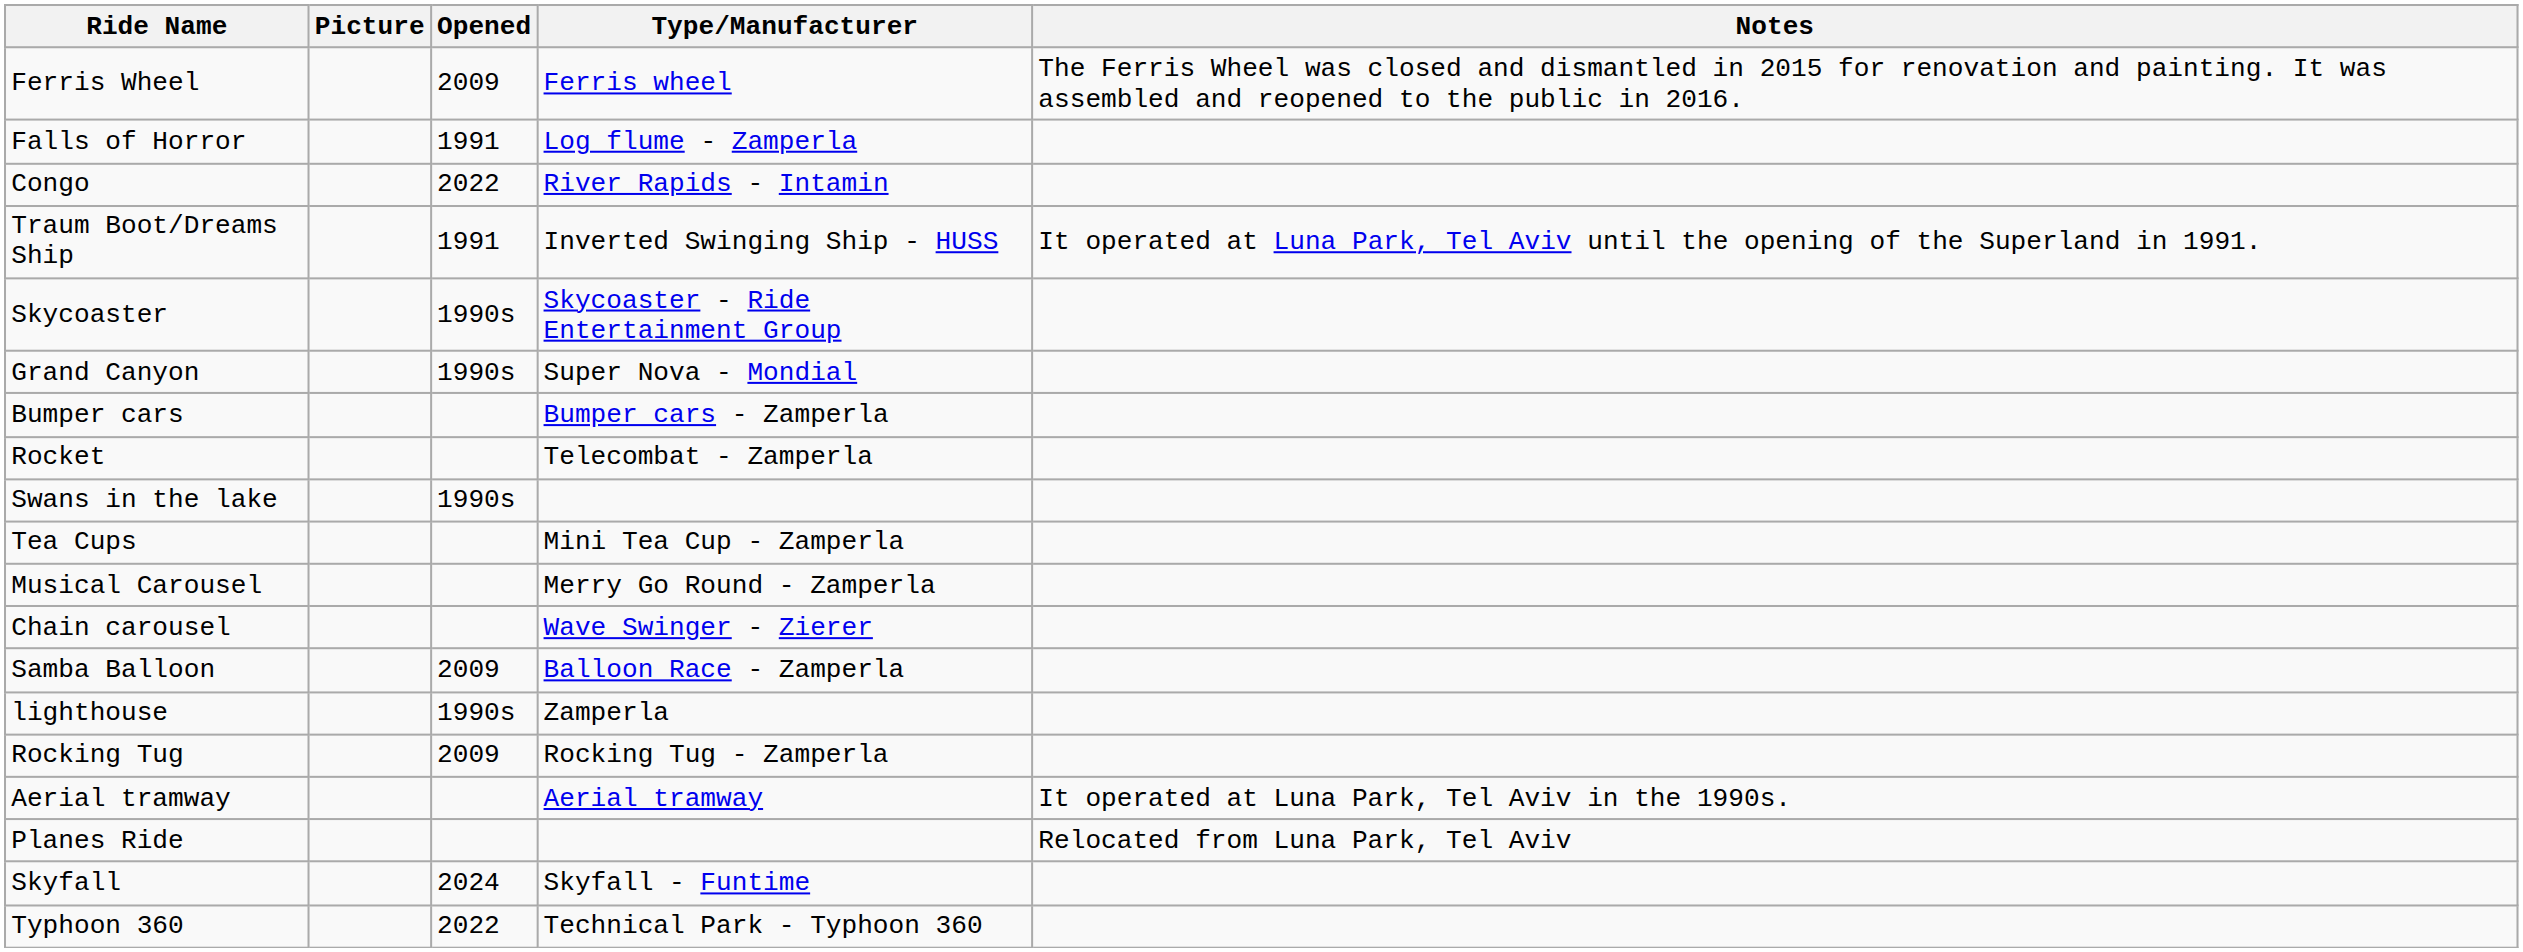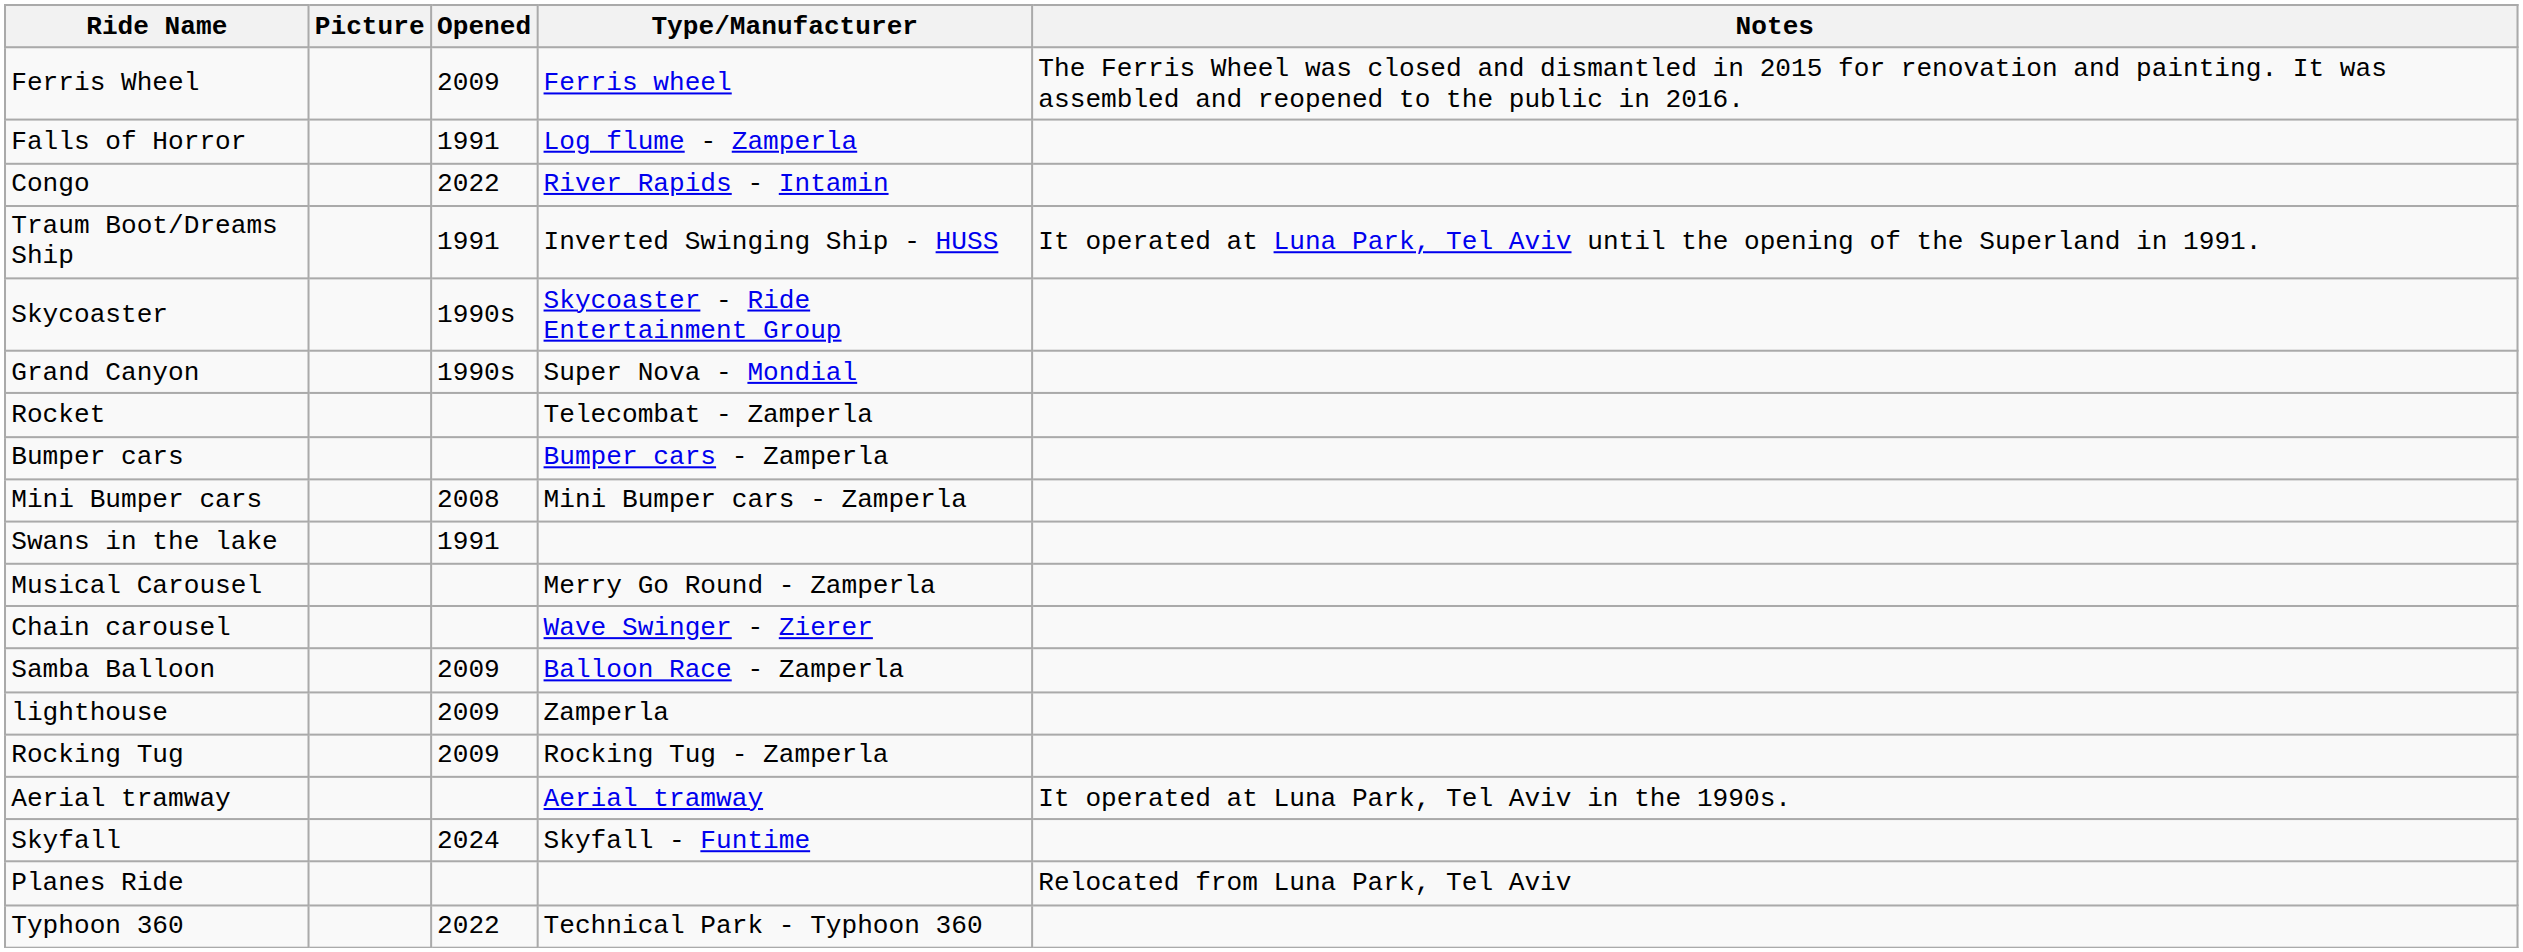rows swapped: Rocket <-> Bumper cars
+ row: Mini Bumper cars | 2008 | Mini Bumper cars - Zamperla
Swans in the lake | Opened: 1990s -> 1991
- row: Tea Cups | Mini Tea Cup - Zamperla
lighthouse | Opened: 1990s -> 2009
rows swapped: Planes Ride <-> Skyfall
